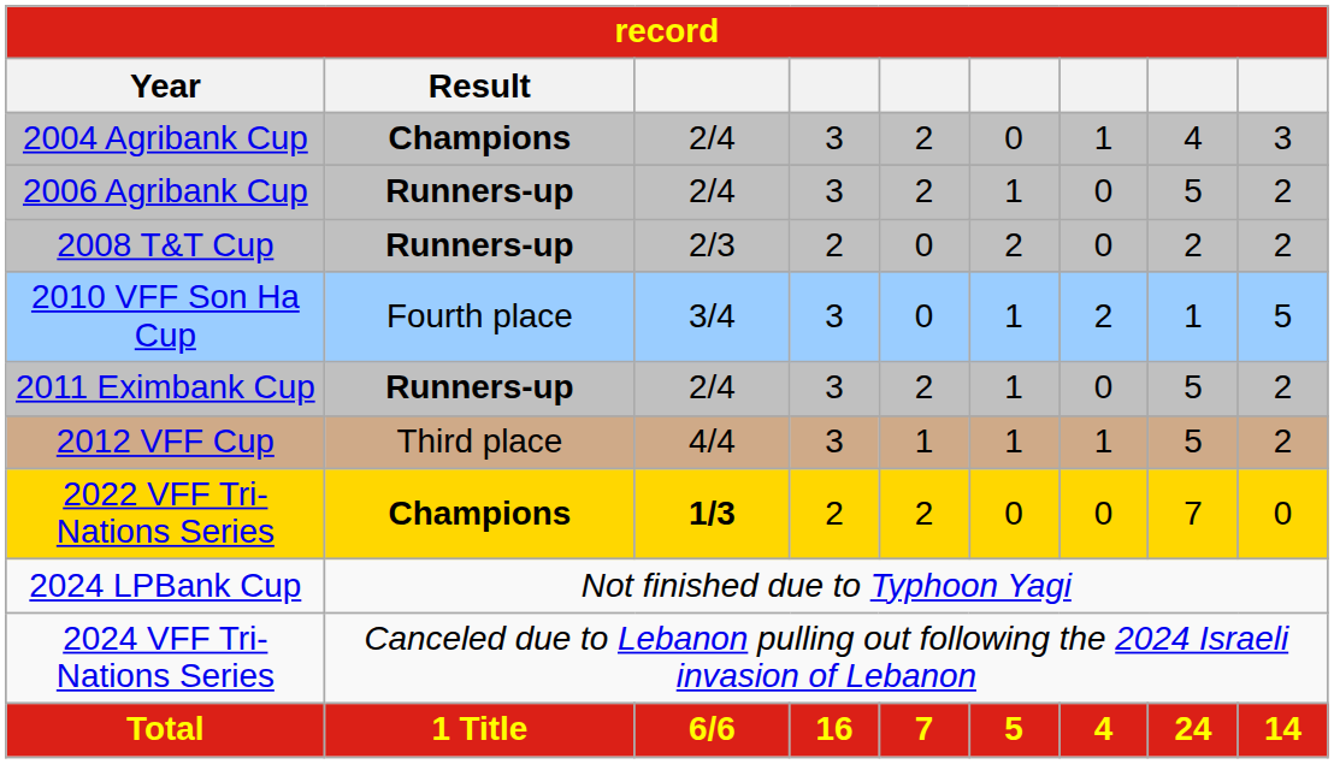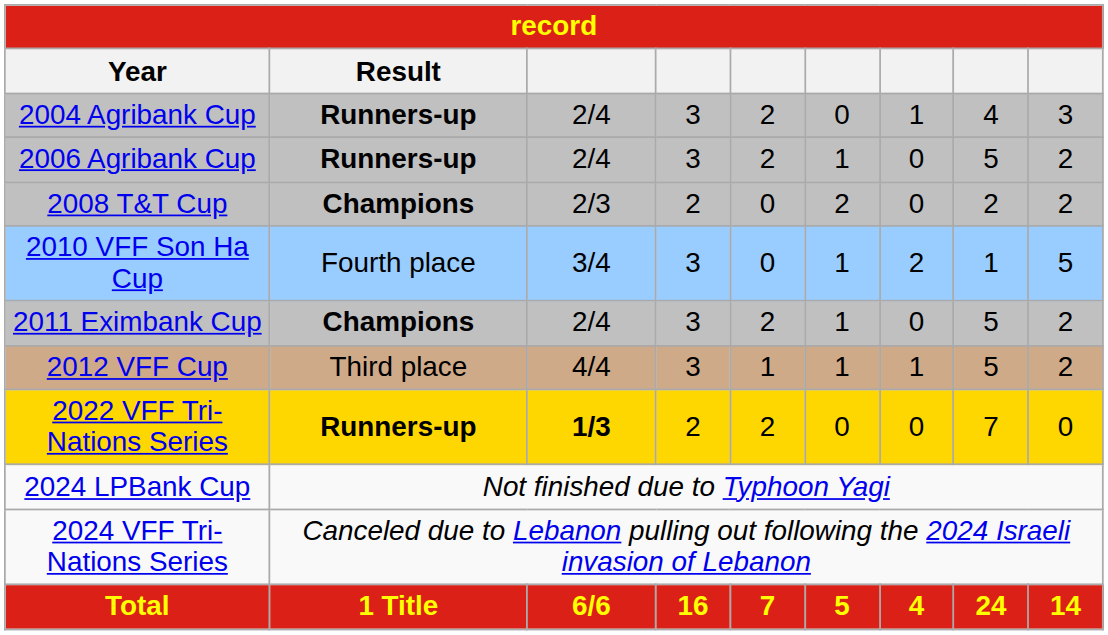2004 Agribank Cup | Result: Champions -> Runners-up
2008 T&T Cup | Result: Runners-up -> Champions
2011 Eximbank Cup | Result: Runners-up -> Champions
2022 VFF Tri-Nations Series | Result: Champions -> Runners-up
